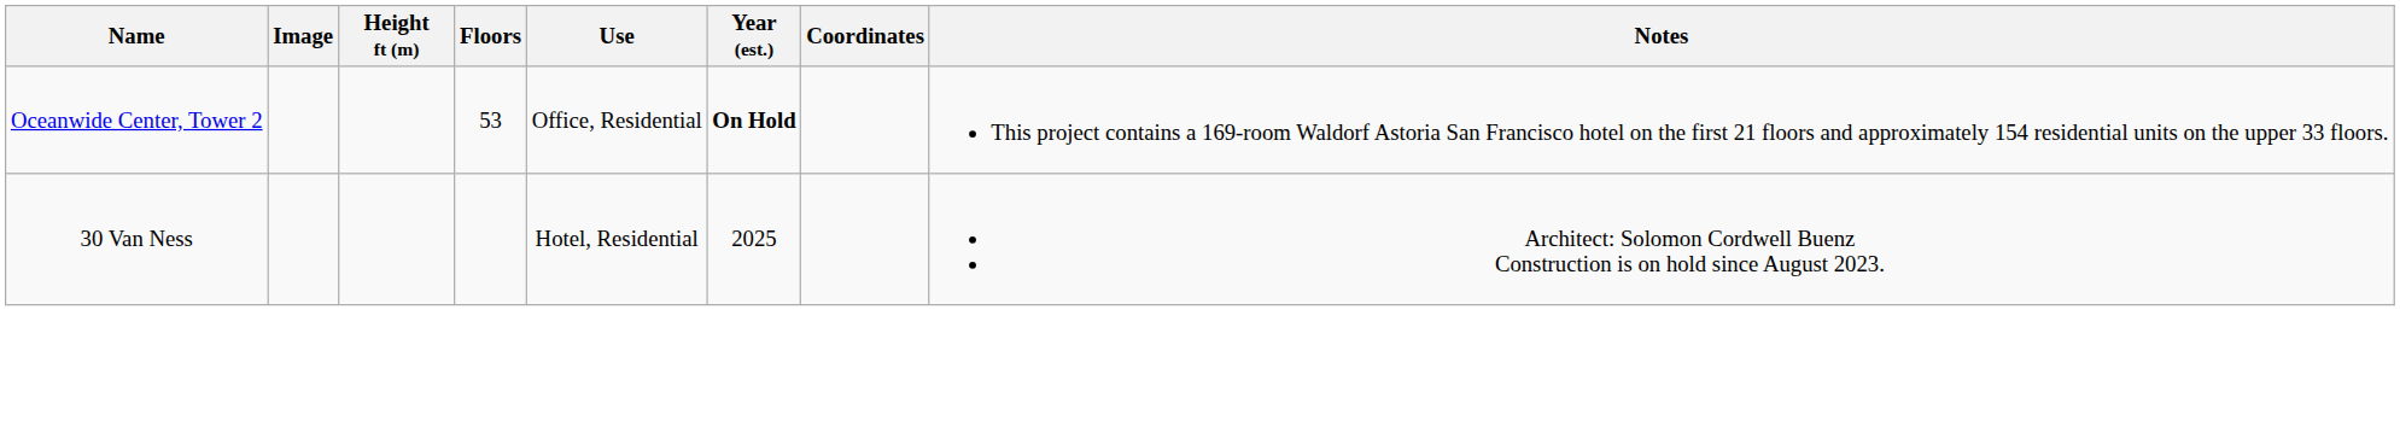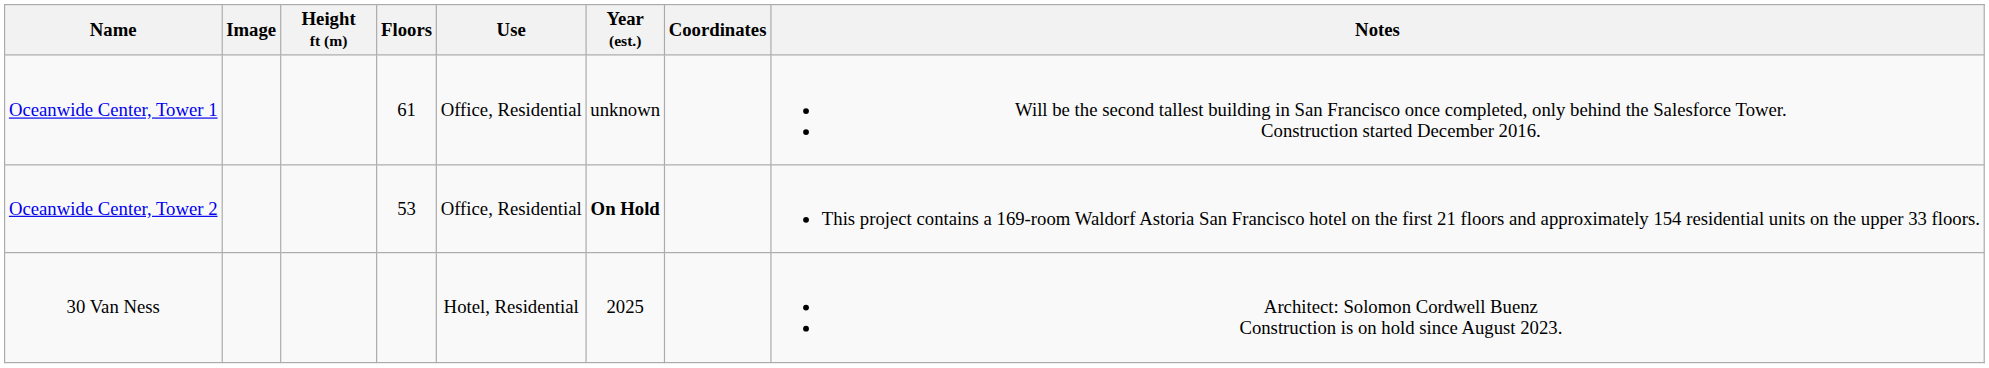+ row: Oceanwide Center, Tower 1 | 61 | Office, Residential | unknown | Will be the second tallest building in San Francisco once completed, only behind the Salesforce Tower. Construction started December 2016.
